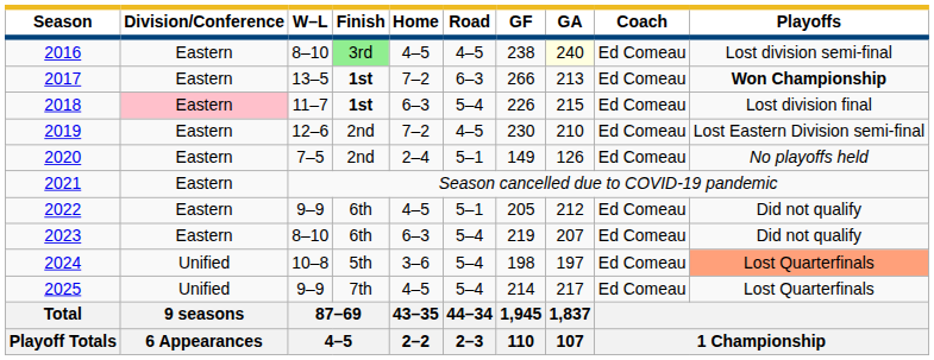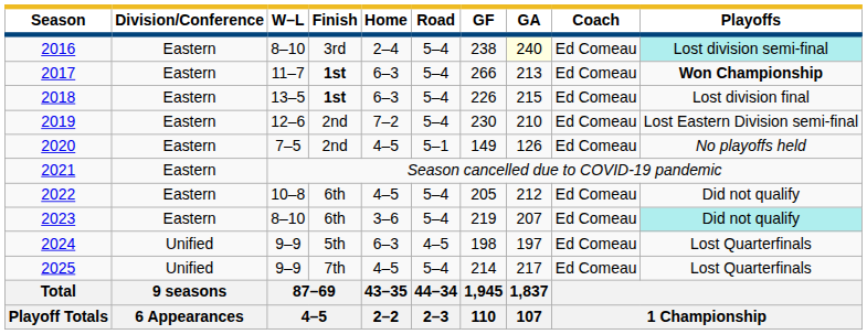2016 | Finish: lightgreen background -> no background
2016 | Home: 4–5 -> 2–4
2016 | Road: 4–5 -> 5–4
2016 | Playoffs: no background -> paleturquoise background
2017 | W–L: 13–5 -> 11–7
2017 | Home: 7–2 -> 6–3
2017 | Road: 6–3 -> 5–4
2018 | Division/Conference: pink background -> no background
2018 | W–L: 11–7 -> 13–5
2019 | Road: 4–5 -> 5–4
2020 | Home: 2–4 -> 4–5
2022 | W–L: 9–9 -> 10–8
2022 | Road: 5–1 -> 5–4
2023 | Home: 6–3 -> 3–6
2023 | Playoffs: no background -> paleturquoise background
2024 | W–L: 10–8 -> 9–9
2024 | Home: 3–6 -> 6–3
2024 | Road: 5–4 -> 4–5
2024 | Playoffs: lightsalmon background -> no background
